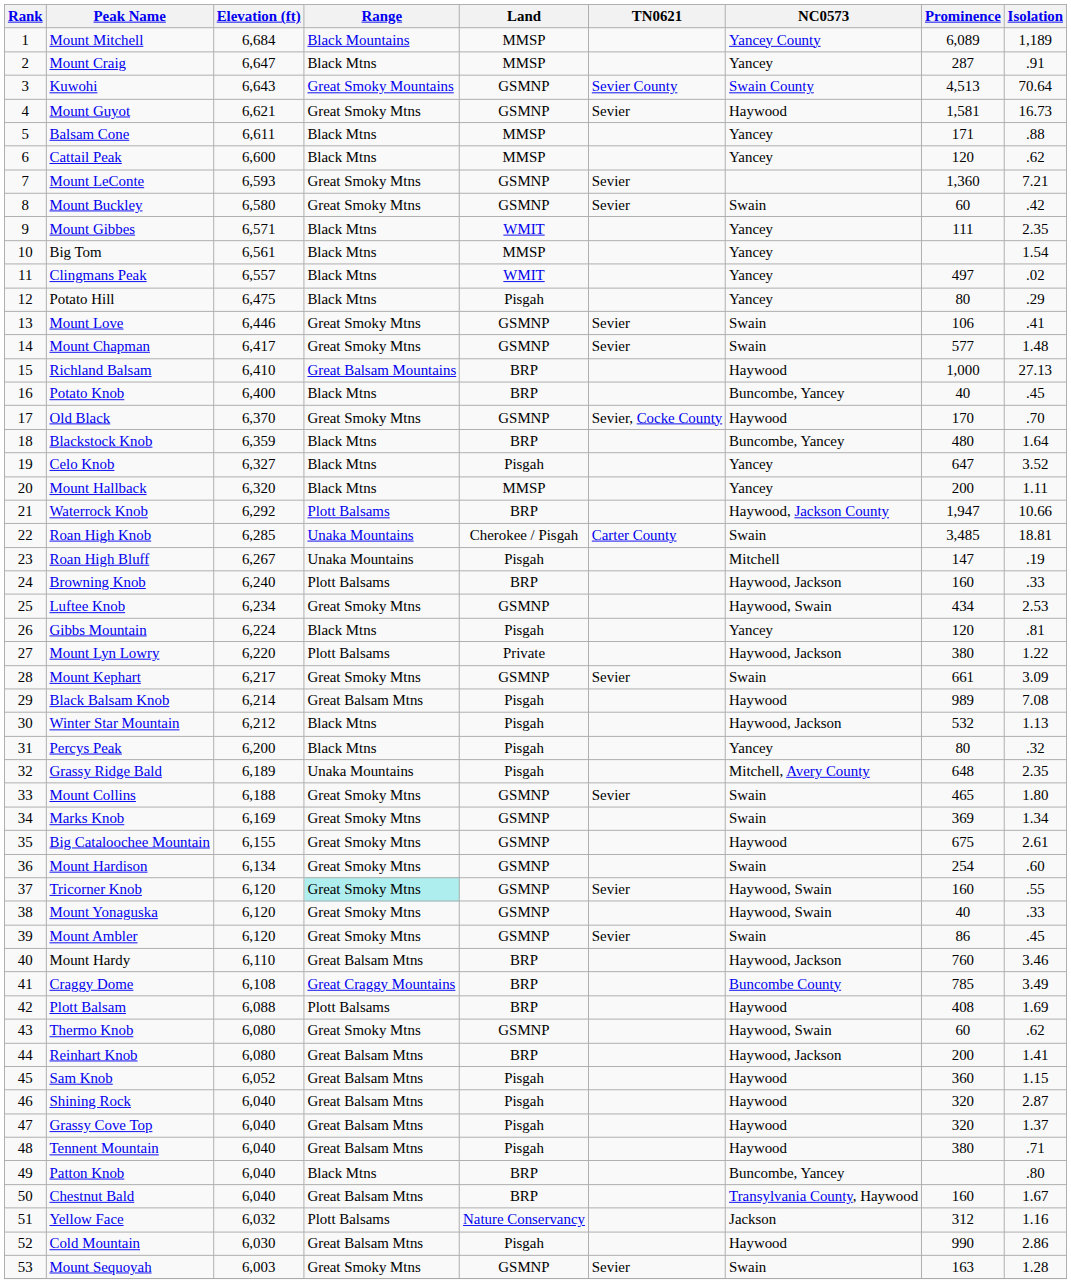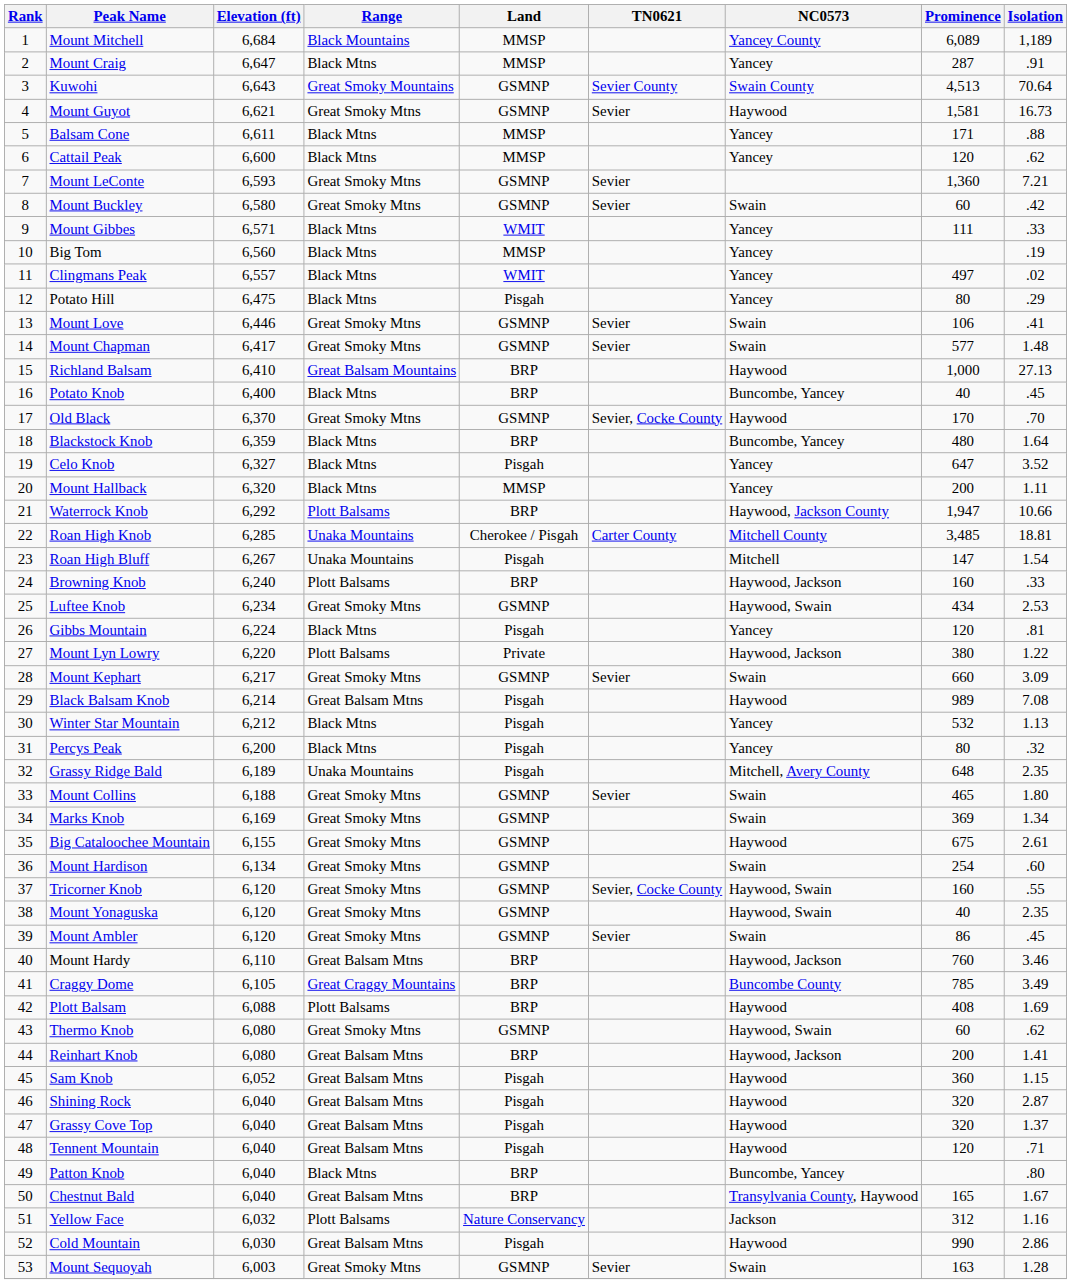Mount Gibbes | Isolation: 2.35 -> .33
Big Tom | Elevation (ft): 6,561 -> 6,560
Big Tom | Isolation: 1.54 -> .19
Roan High Knob | NC0573: Swain -> Mitchell County
Roan High Bluff | Isolation: .19 -> 1.54
Mount Kephart | Prominence: 661 -> 660
Winter Star Mountain | NC0573: Haywood, Jackson -> Yancey
Tricorner Knob | Range: paleturquoise background -> no background
Tricorner Knob | TN0621: Sevier -> Sevier, Cocke County
Mount Yonaguska | Isolation: .33 -> 2.35
Craggy Dome | Elevation (ft): 6,108 -> 6,105
Tennent Mountain | Prominence: 380 -> 120
Chestnut Bald | Prominence: 160 -> 165
